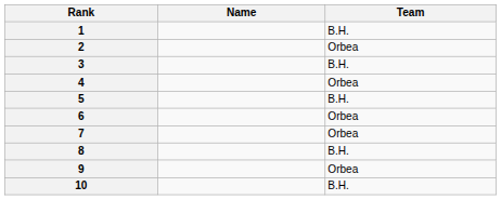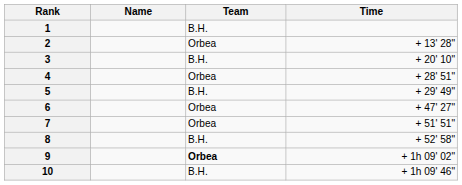+ column: Time | + 13' 28" | + 20' 10" | + 28' 51" | + 29' 49" | + 47' 27" | + 51' 51" | + 52' 58" | + 1h 09' 02" | + 1h 09' 46"
9 | Team: normal -> bold
